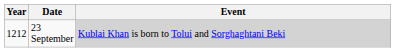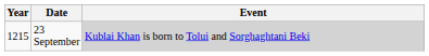23 September | Year: 1212 -> 1215
